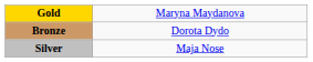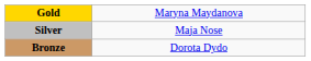rows swapped: Silver <-> Bronze
